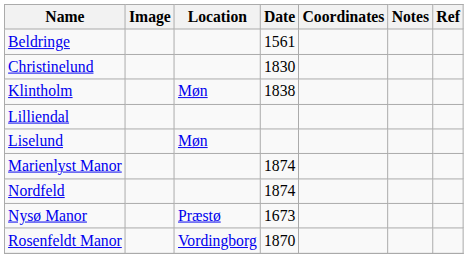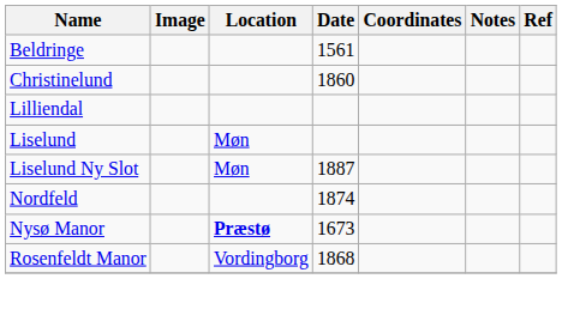Christinelund | Date: 1830 -> 1860
- row: Klintholm | Møn | 1838
+ row: Liselund Ny Slot | Møn | 1887
- row: Marienlyst Manor | 1874
Nysø Manor | Location: normal -> bold
Rosenfeldt Manor | Date: 1870 -> 1868
